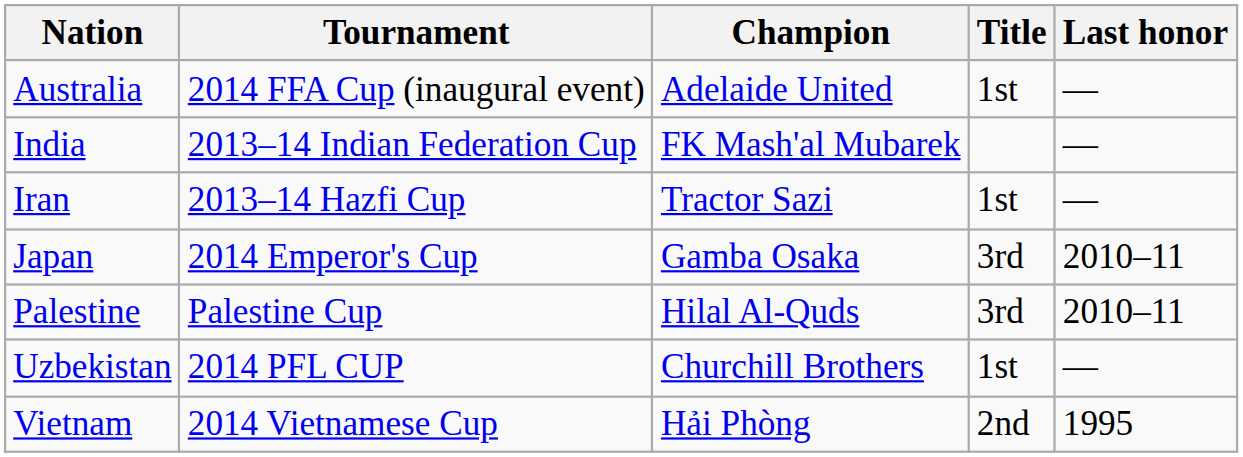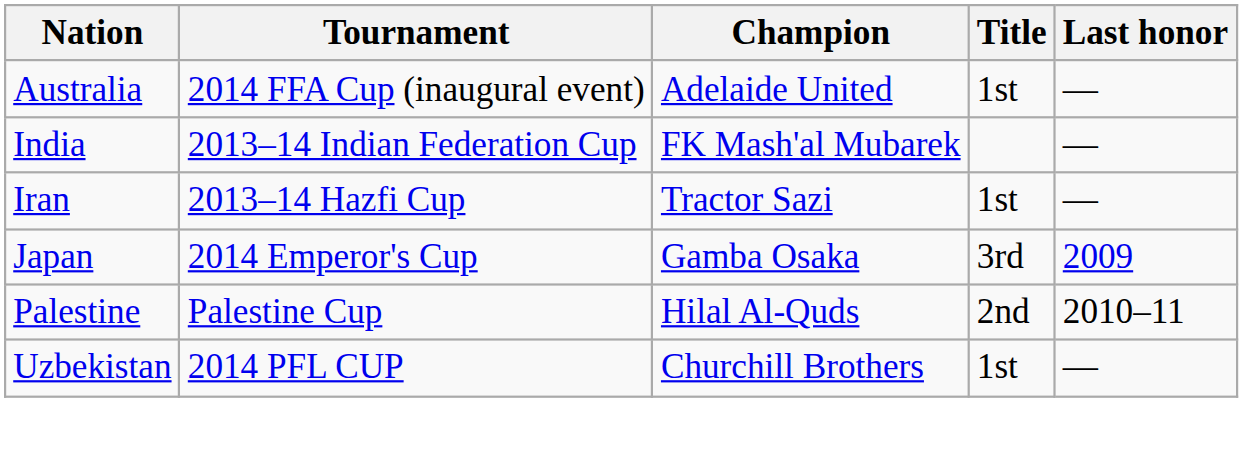Japan | Last honor: 2010–11 -> 2009
Palestine | Title: 3rd -> 2nd
- row: Vietnam | 2014 Vietnamese Cup | Hải Phòng | 2nd | 1995
